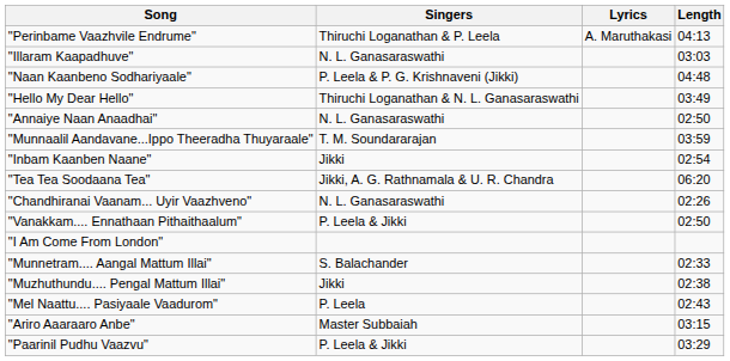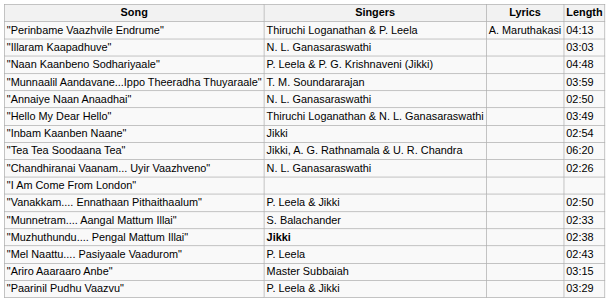rows swapped: "Munnaalil Aandavane...Ippo Theeradha Thuyaraale" <-> "Hello My Dear Hello"
rows swapped: "I Am Come From London" <-> "Vanakkam.... Ennathaan Pithaithaalum"
"Muzhuthundu.... Pengal Mattum Illai" | Singers: normal -> bold
